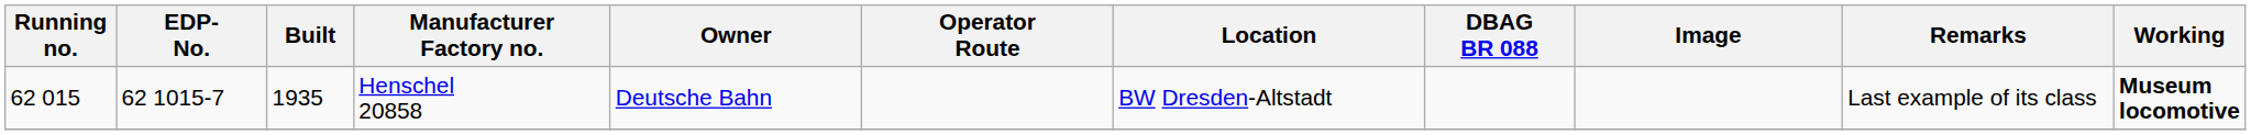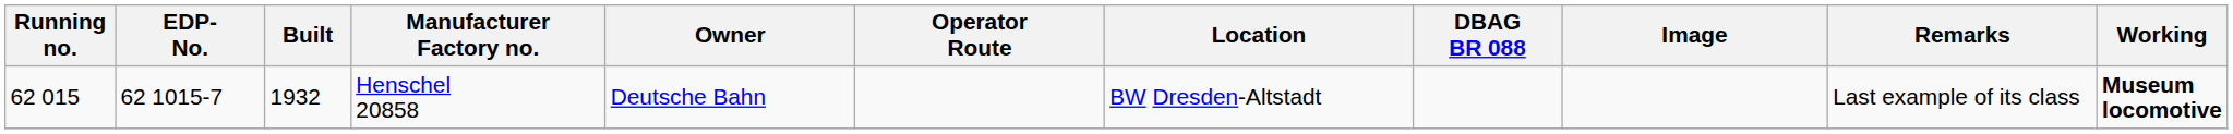Henschel 20858 | Built: 1935 -> 1932
